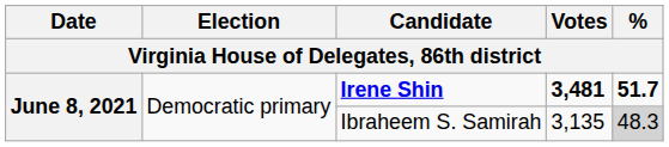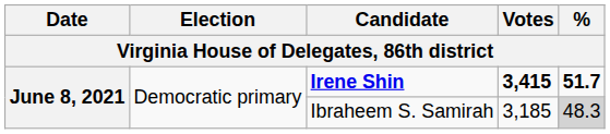Irene Shin | Votes: 3,481 -> 3,415
Ibraheem S. Samirah | Votes: 3,135 -> 3,185
